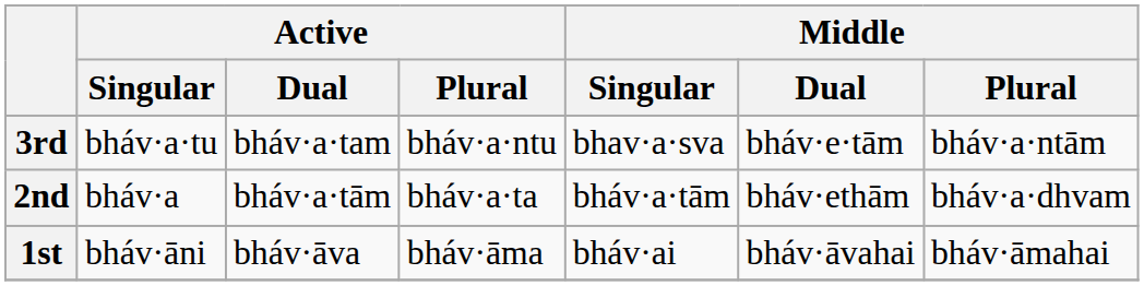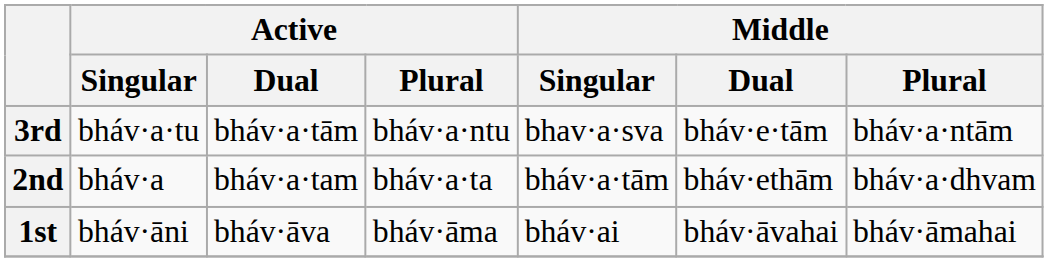3rd | Active / Dual: bháv·a·tam -> bháv·a·tām
2nd | Active / Dual: bháv·a·tām -> bháv·a·tam
